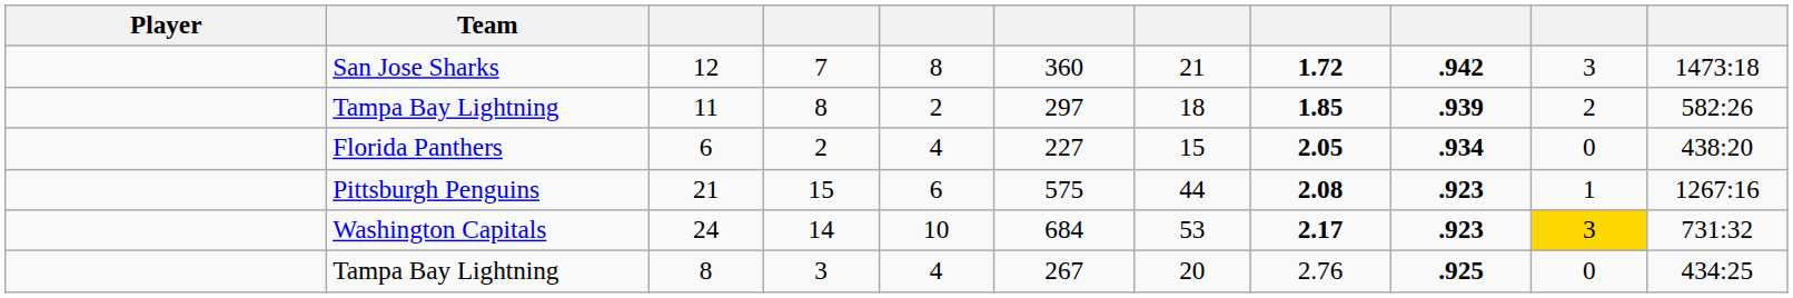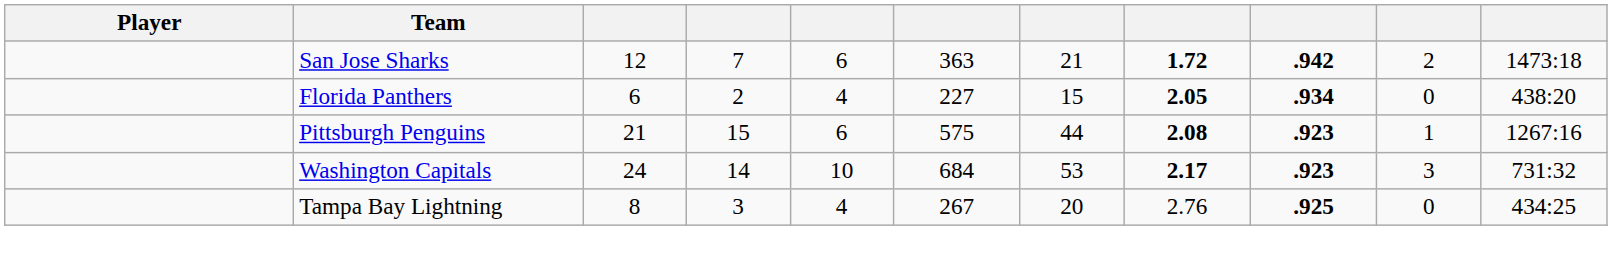12 | column 5: 8 -> 6
12 | column 6: 360 -> 363
12 | column 10: 3 -> 2
- row: Tampa Bay Lightning | 11 | 8 | 2 | 297 | 18 | 1.85 | .939 | 2 | 582:26
24 | column 10: gold background -> no background
